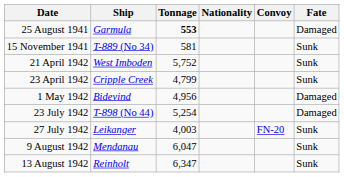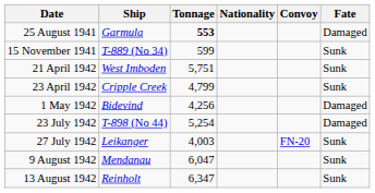15 November 1941 | Tonnage: 581 -> 599
21 April 1942 | Tonnage: 5,752 -> 5,751
1 May 1942 | Tonnage: 4,956 -> 4,256
